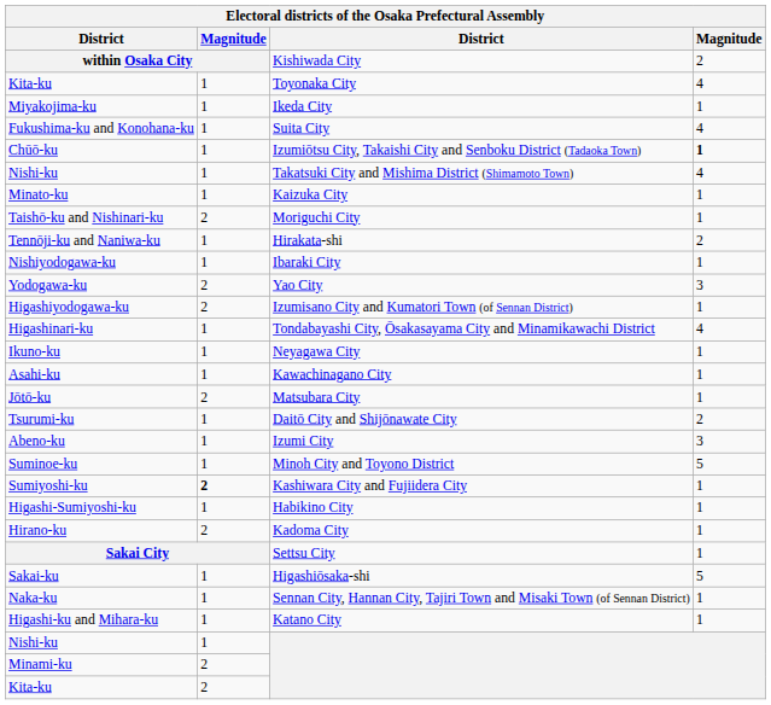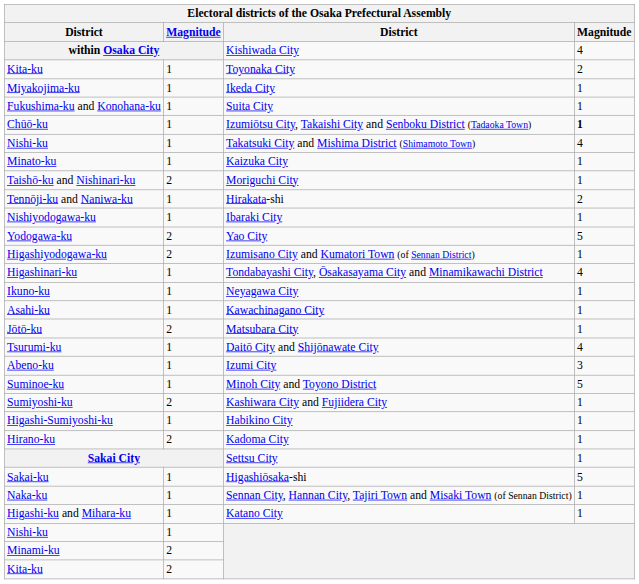within Osaka City | column 4: 2 -> 4
Kita-ku / Toyonaka City | column 4: 4 -> 2
Fukushima-ku and Konohana-ku | column 4: 4 -> 1
Yodogawa-ku | column 4: 3 -> 5
Tsurumi-ku | column 4: 2 -> 4
Sumiyoshi-ku | column 2: bold -> normal
